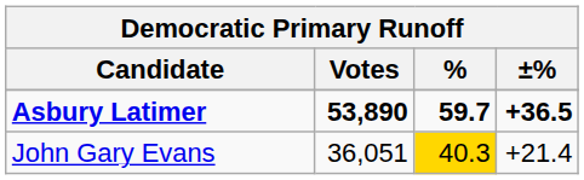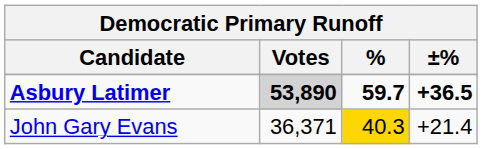Asbury Latimer | Votes: no background -> lightgrey background
John Gary Evans | Votes: 36,051 -> 36,371
